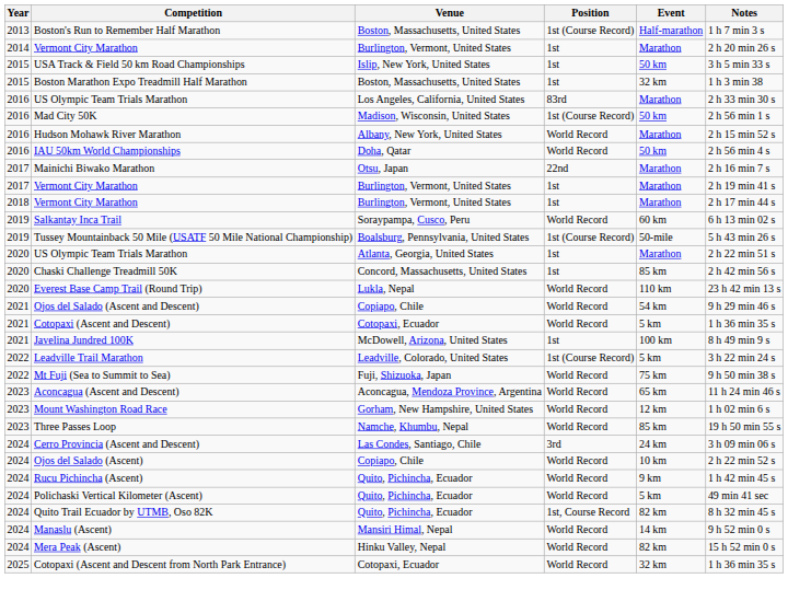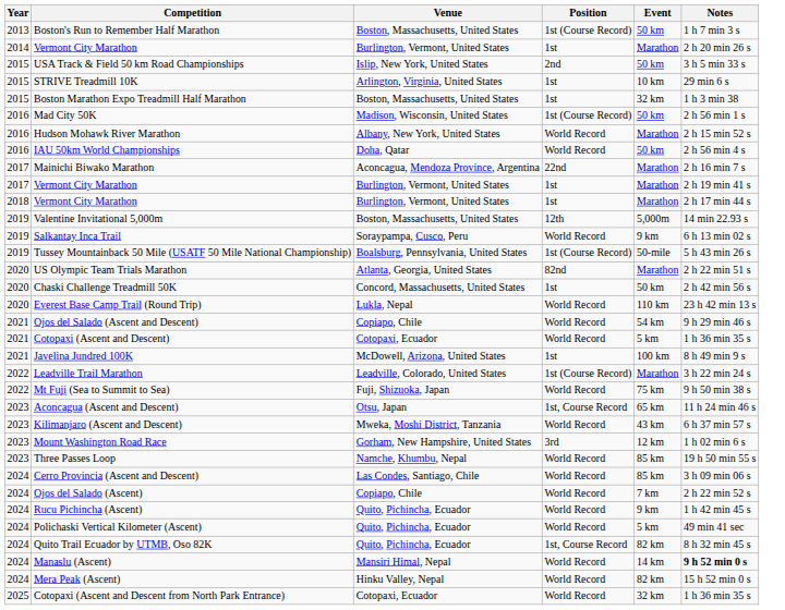Boston's Run to Remember Half Marathon | Event: Half-marathon -> 50 km
USA Track & Field 50 km Road Championships | Position: 1st -> 2nd
+ row: 2015 | STRIVE Treadmill 10K | Arlington, Virginia, United States | 1st | 10 km | 29 min 6 s
- row: 2016 | US Olympic Team Trials Marathon | Los Angeles, California, United States | 83rd | Marathon | 2 h 33 min 30 s
Mainichi Biwako Marathon | Venue: Otsu, Japan -> Aconcagua, Mendoza Province, Argentina
+ row: 2019 | Valentine Invitational 5,000m | Boston, Massachusetts, United States | 12th | 5,000m | 14 min 22.93 s
Salkantay Inca Trail | Event: 60 km -> 9 km
2020 / US Olympic Team Trials Marathon | Position: 1st -> 82nd
Chaski Challenge Treadmill 50K | Event: 85 km -> 50 km
Leadville Trail Marathon | Event: 5 km -> Marathon
Aconcagua (Ascent and Descent) | Venue: Aconcagua, Mendoza Province, Argentina -> Otsu, Japan
Aconcagua (Ascent and Descent) | Position: World Record -> 1st, Course Record
+ row: 2023 | Kilimanjaro (Ascent and Descent) | Mweka, Moshi District, Tanzania | World Record | 43 km | 6 h 37 min 57 s
Mount Washington Road Race | Position: World Record -> 3rd
Cerro Provincia (Ascent and Descent) | Position: 3rd -> World Record
Cerro Provincia (Ascent and Descent) | Event: 24 km -> 85 km
Ojos del Salado (Ascent) | Event: 10 km -> 7 km
Manaslu (Ascent) | Notes: normal -> bold
